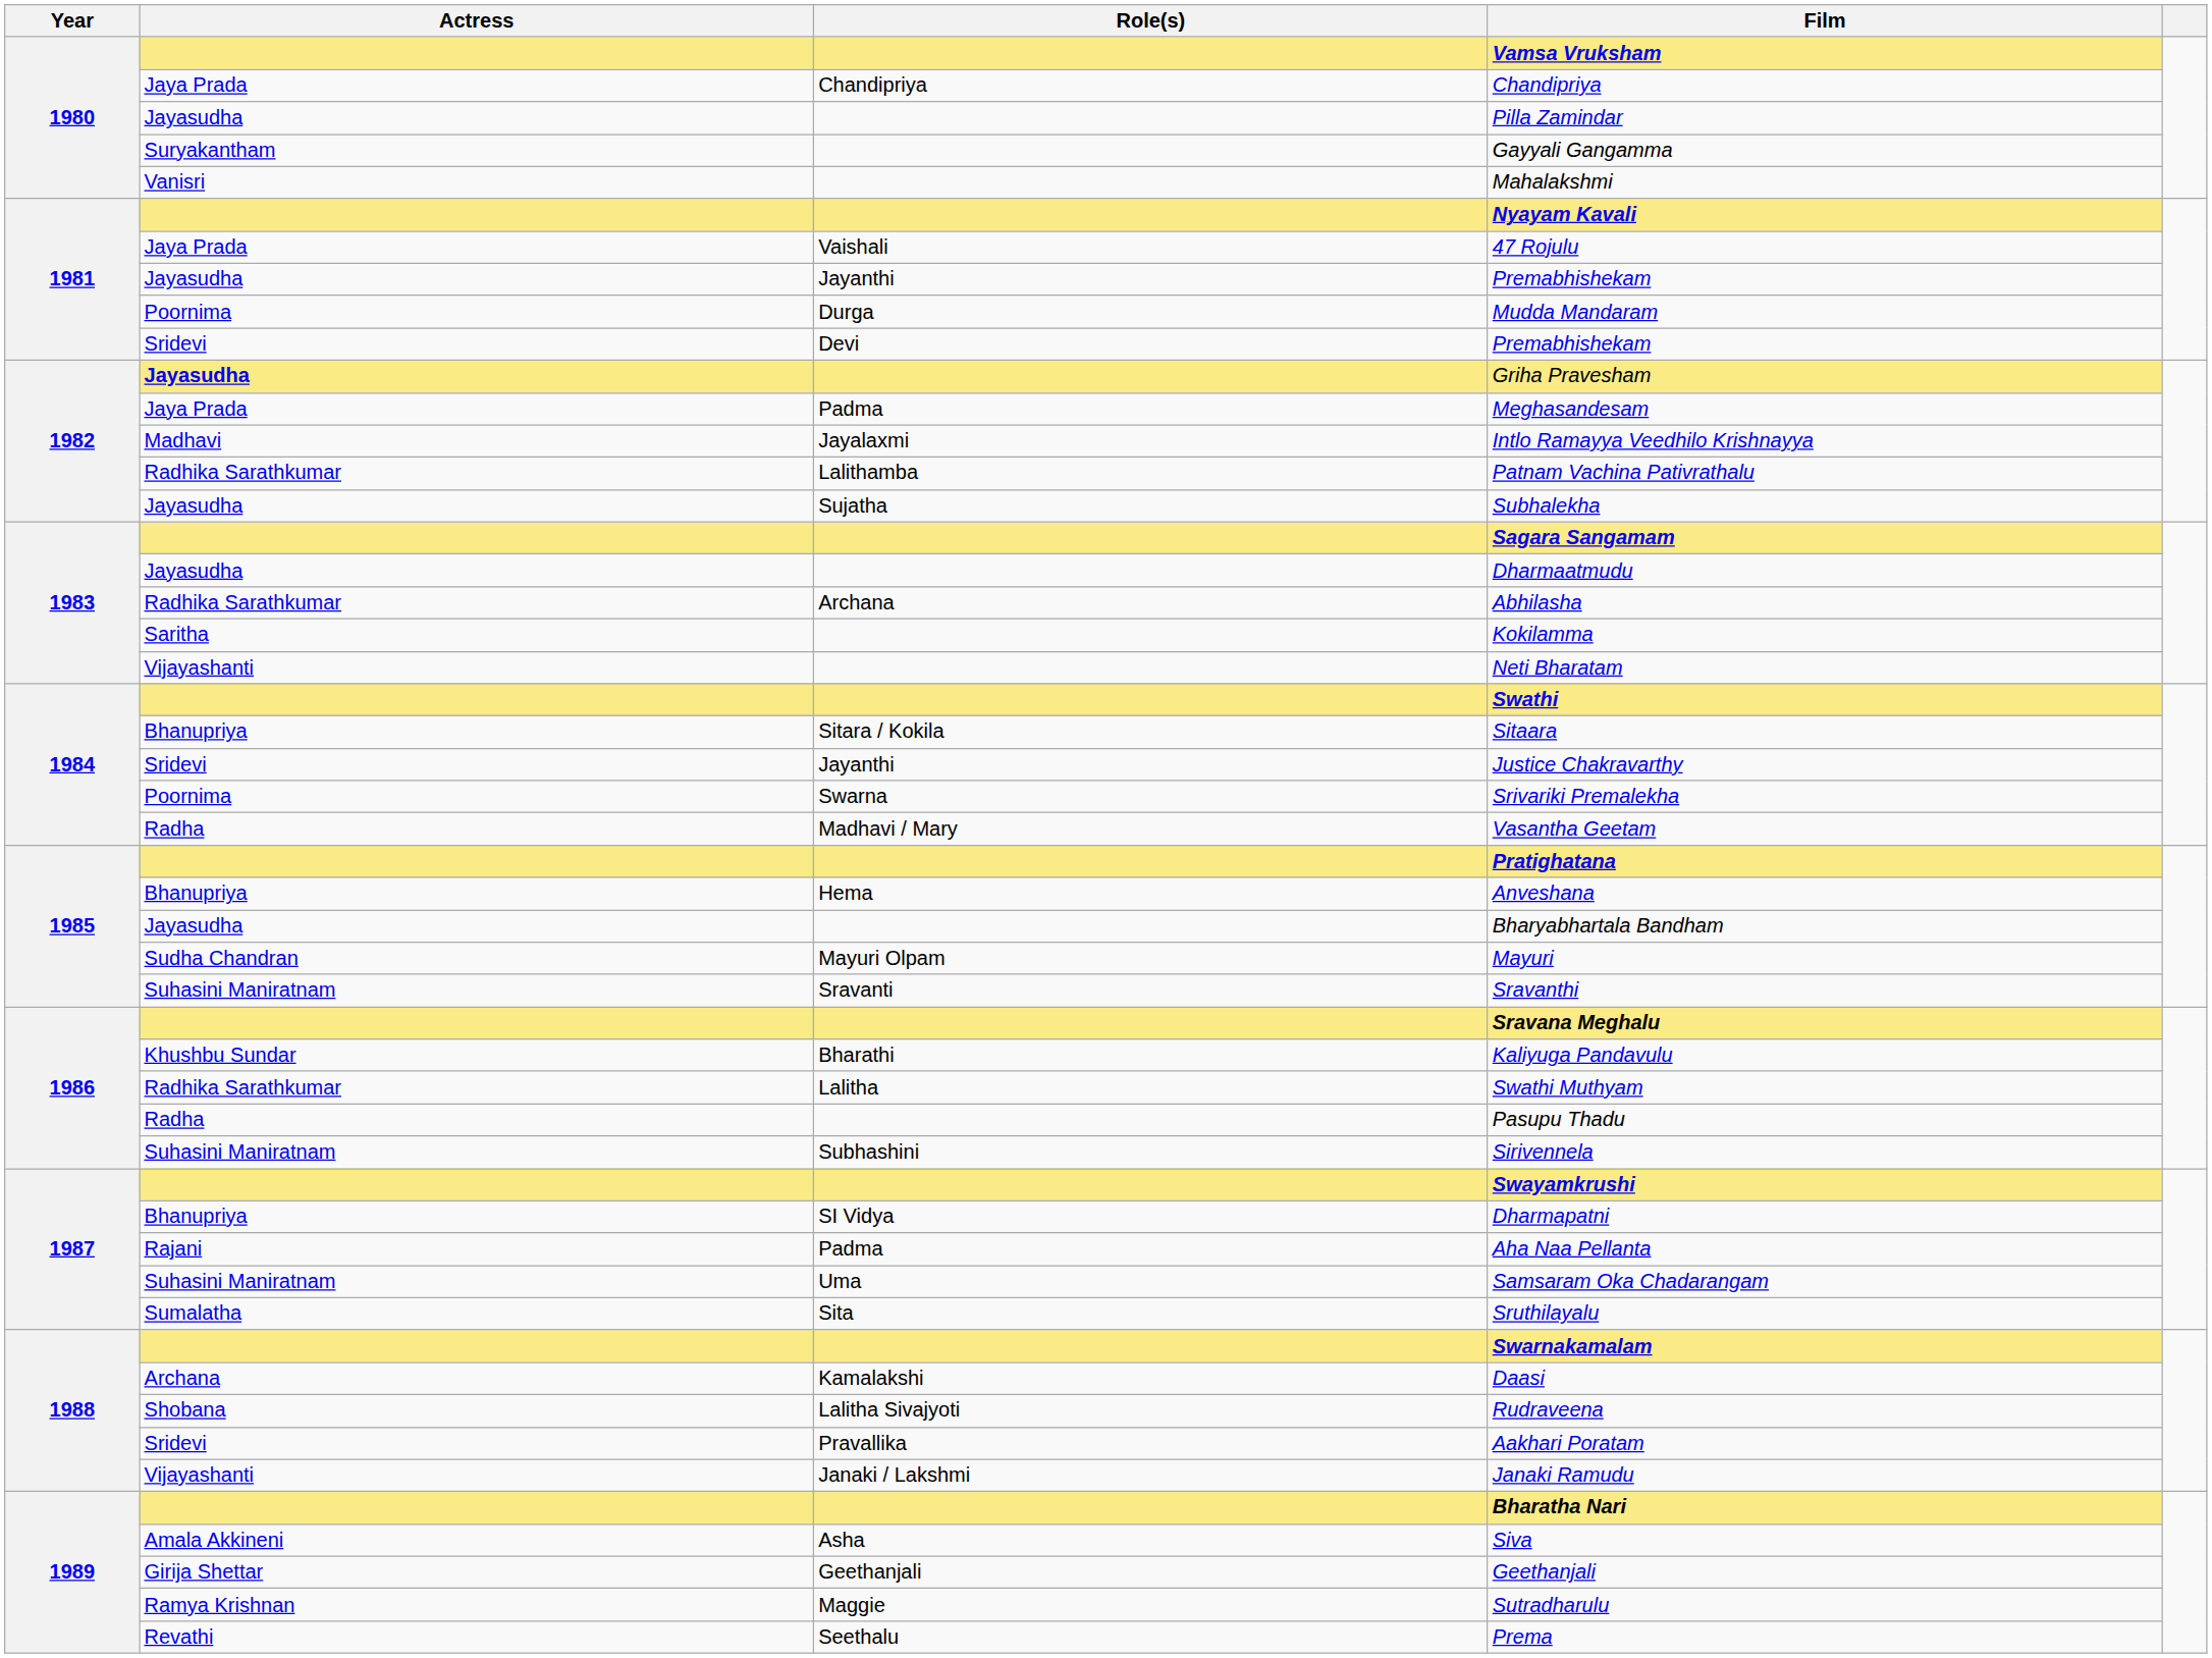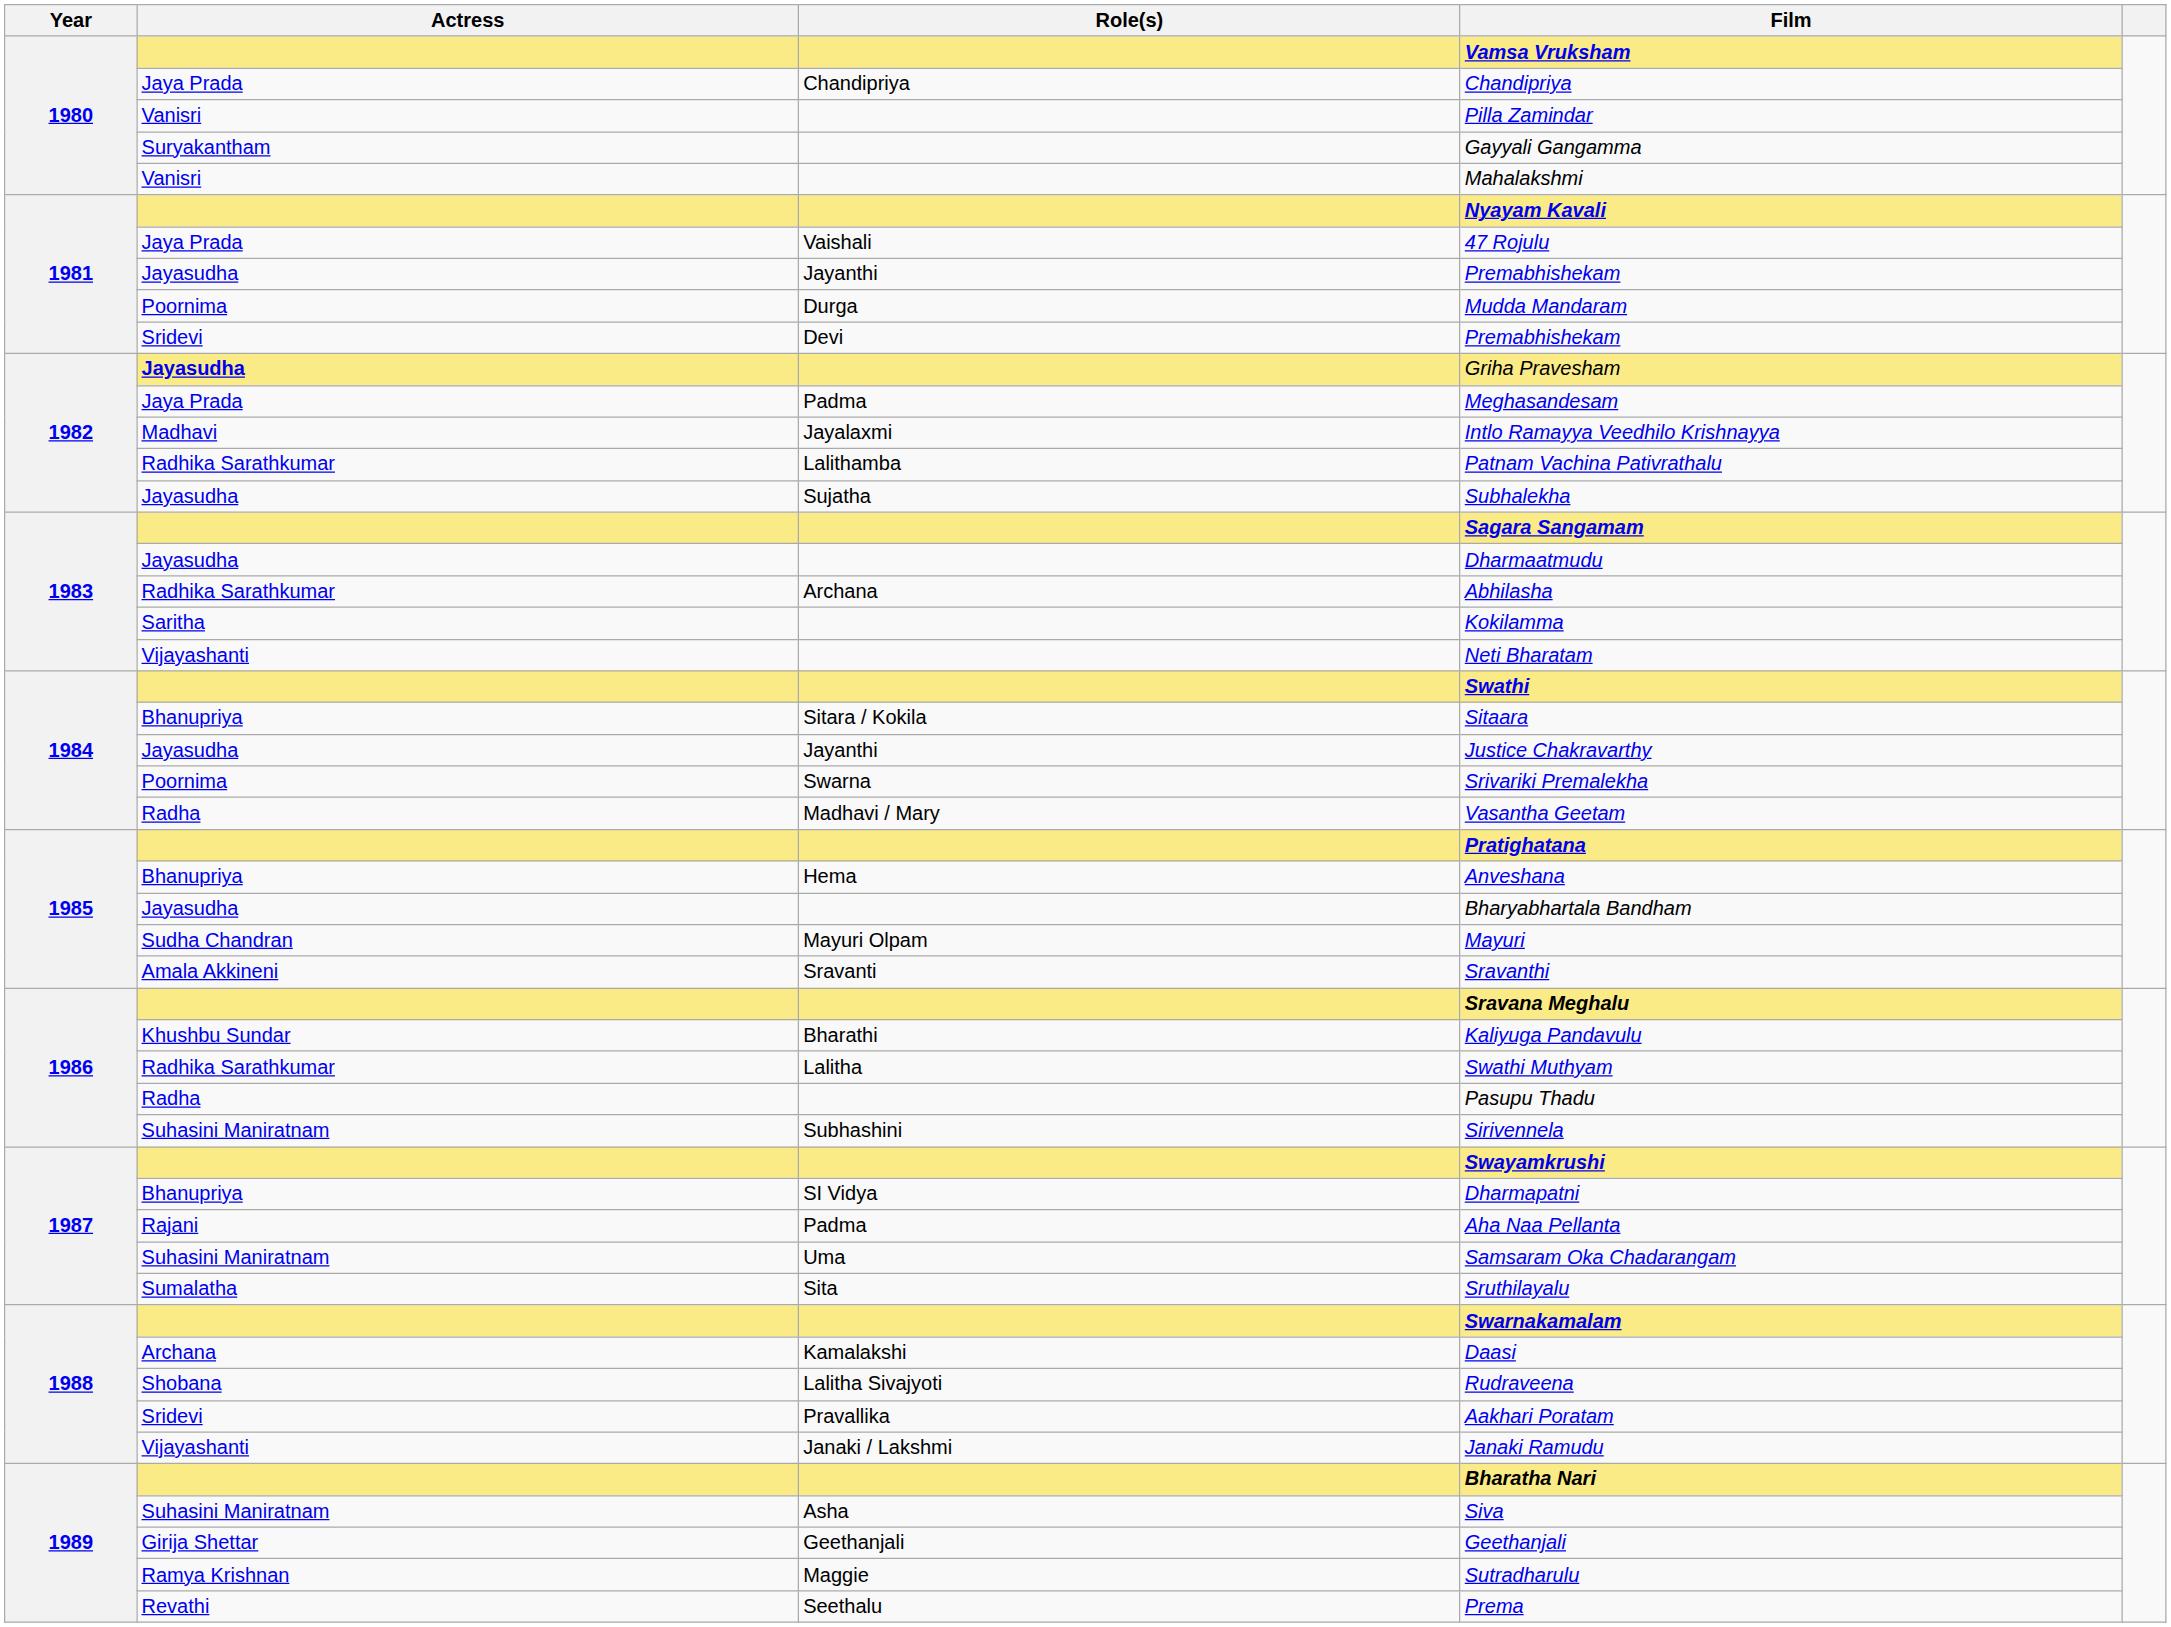Pilla Zamindar | Actress: Jayasudha -> Vanisri
Justice Chakravarthy | Actress: Sridevi -> Jayasudha
Sravanthi | Actress: Suhasini Maniratnam -> Amala Akkineni
Siva | Actress: Amala Akkineni -> Suhasini Maniratnam
